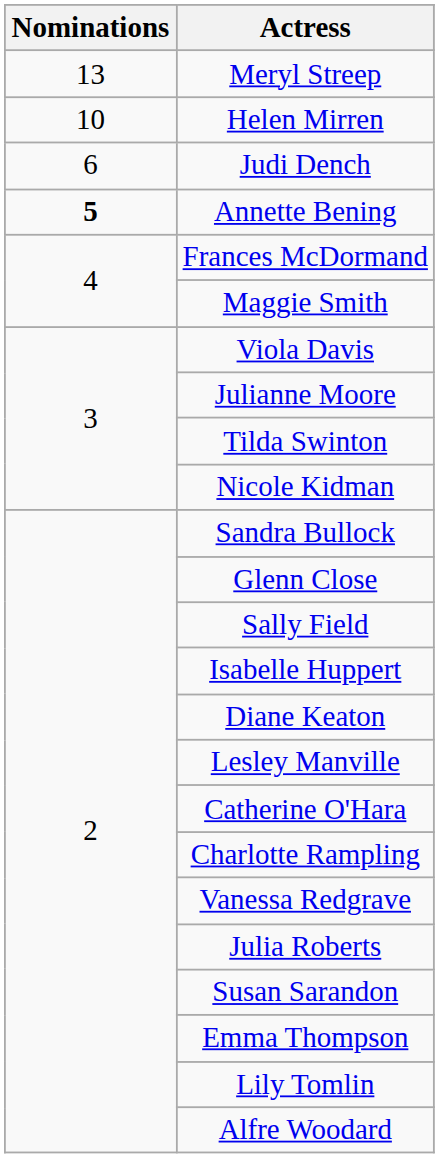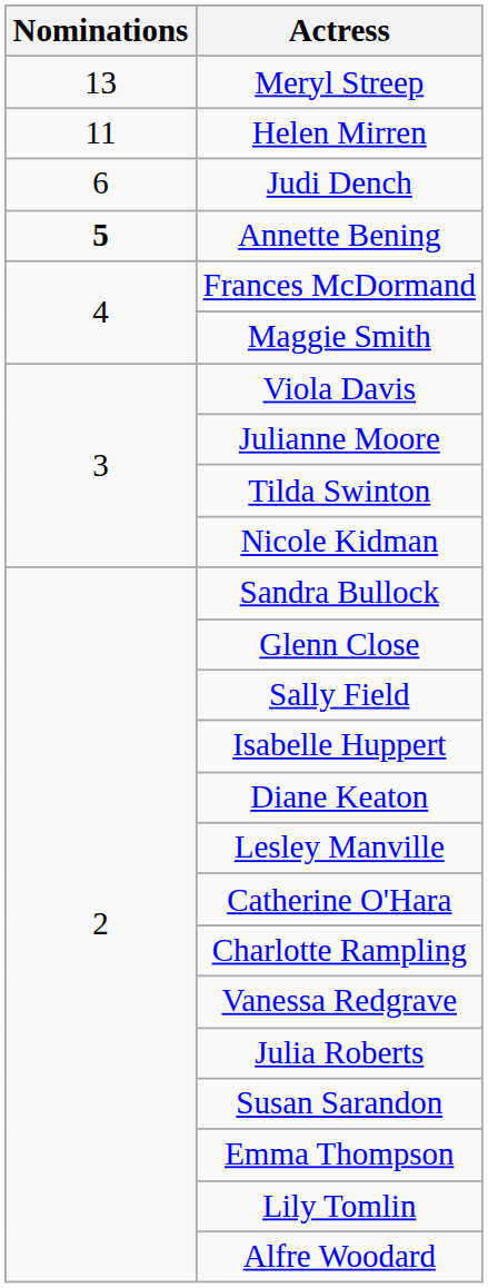Helen Mirren | Nominations: 10 -> 11
